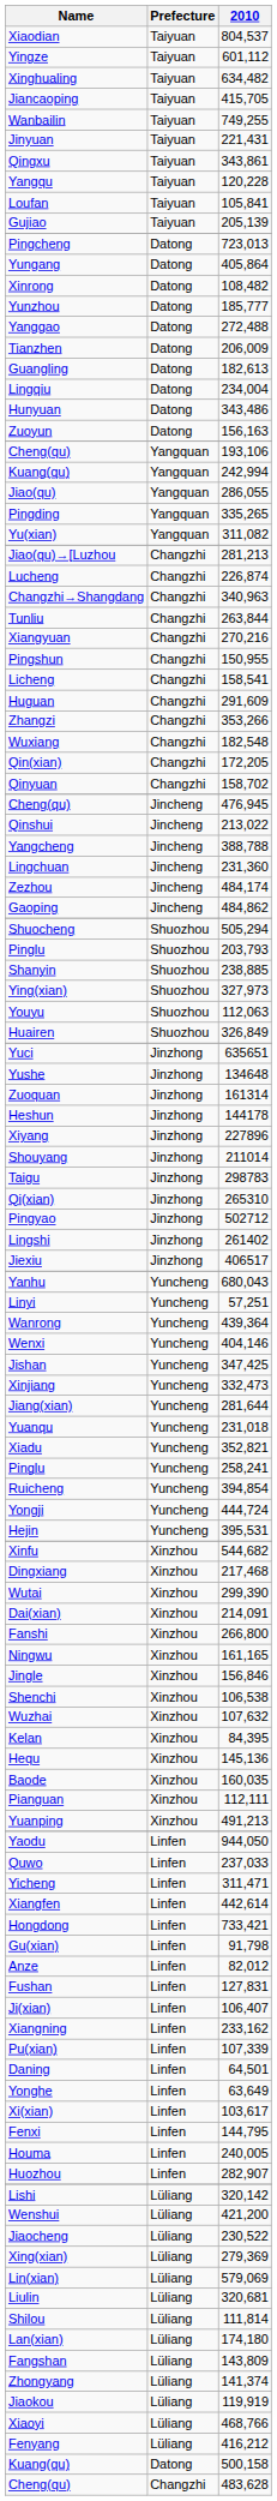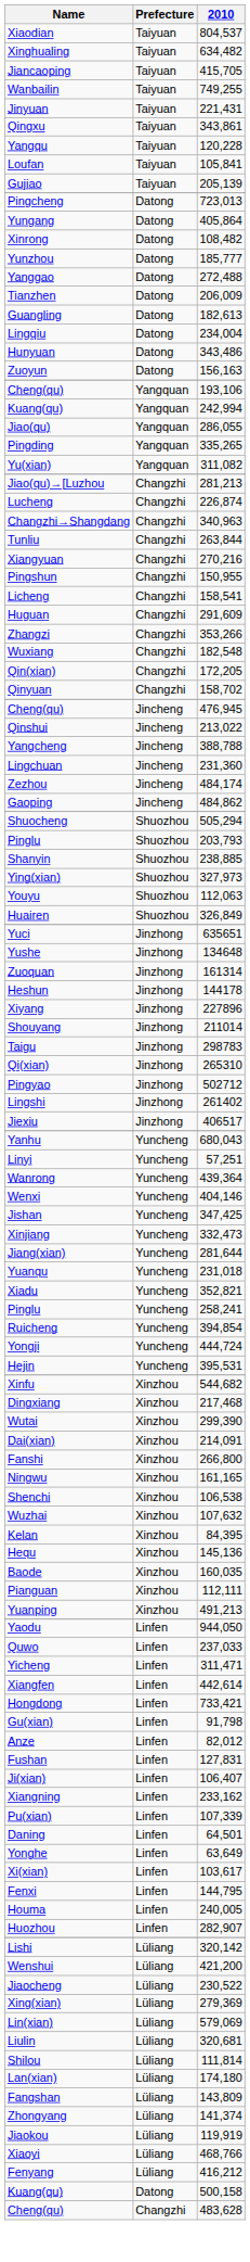- row: Yingze | Taiyuan | 601,112
- row: Jingle | Xinzhou | 156,846
